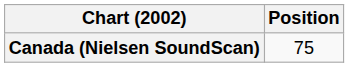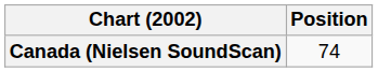Canada (Nielsen SoundScan) | Position: 75 -> 74
